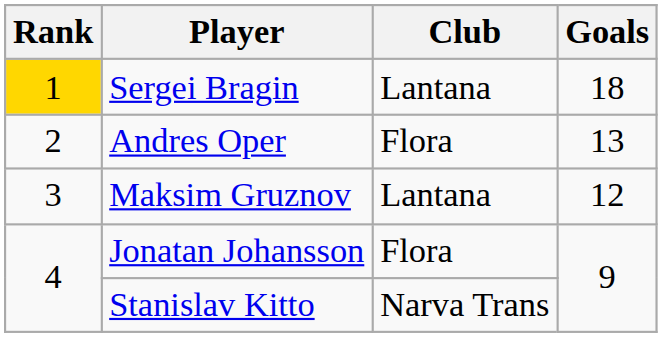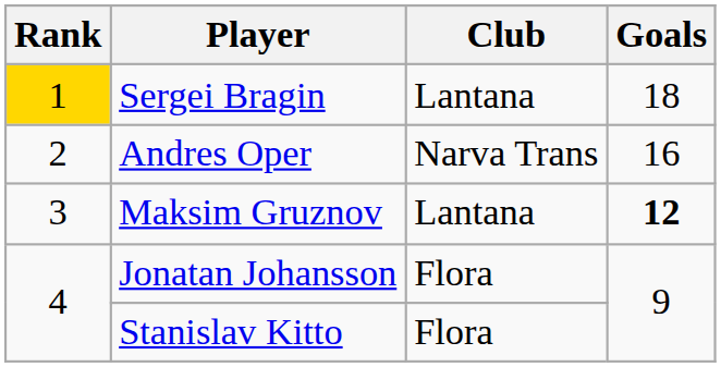Andres Oper | Club: Flora -> Narva Trans
Andres Oper | Goals: 13 -> 16
Maksim Gruznov | Goals: normal -> bold
Stanislav Kitto | Club: Narva Trans -> Flora
